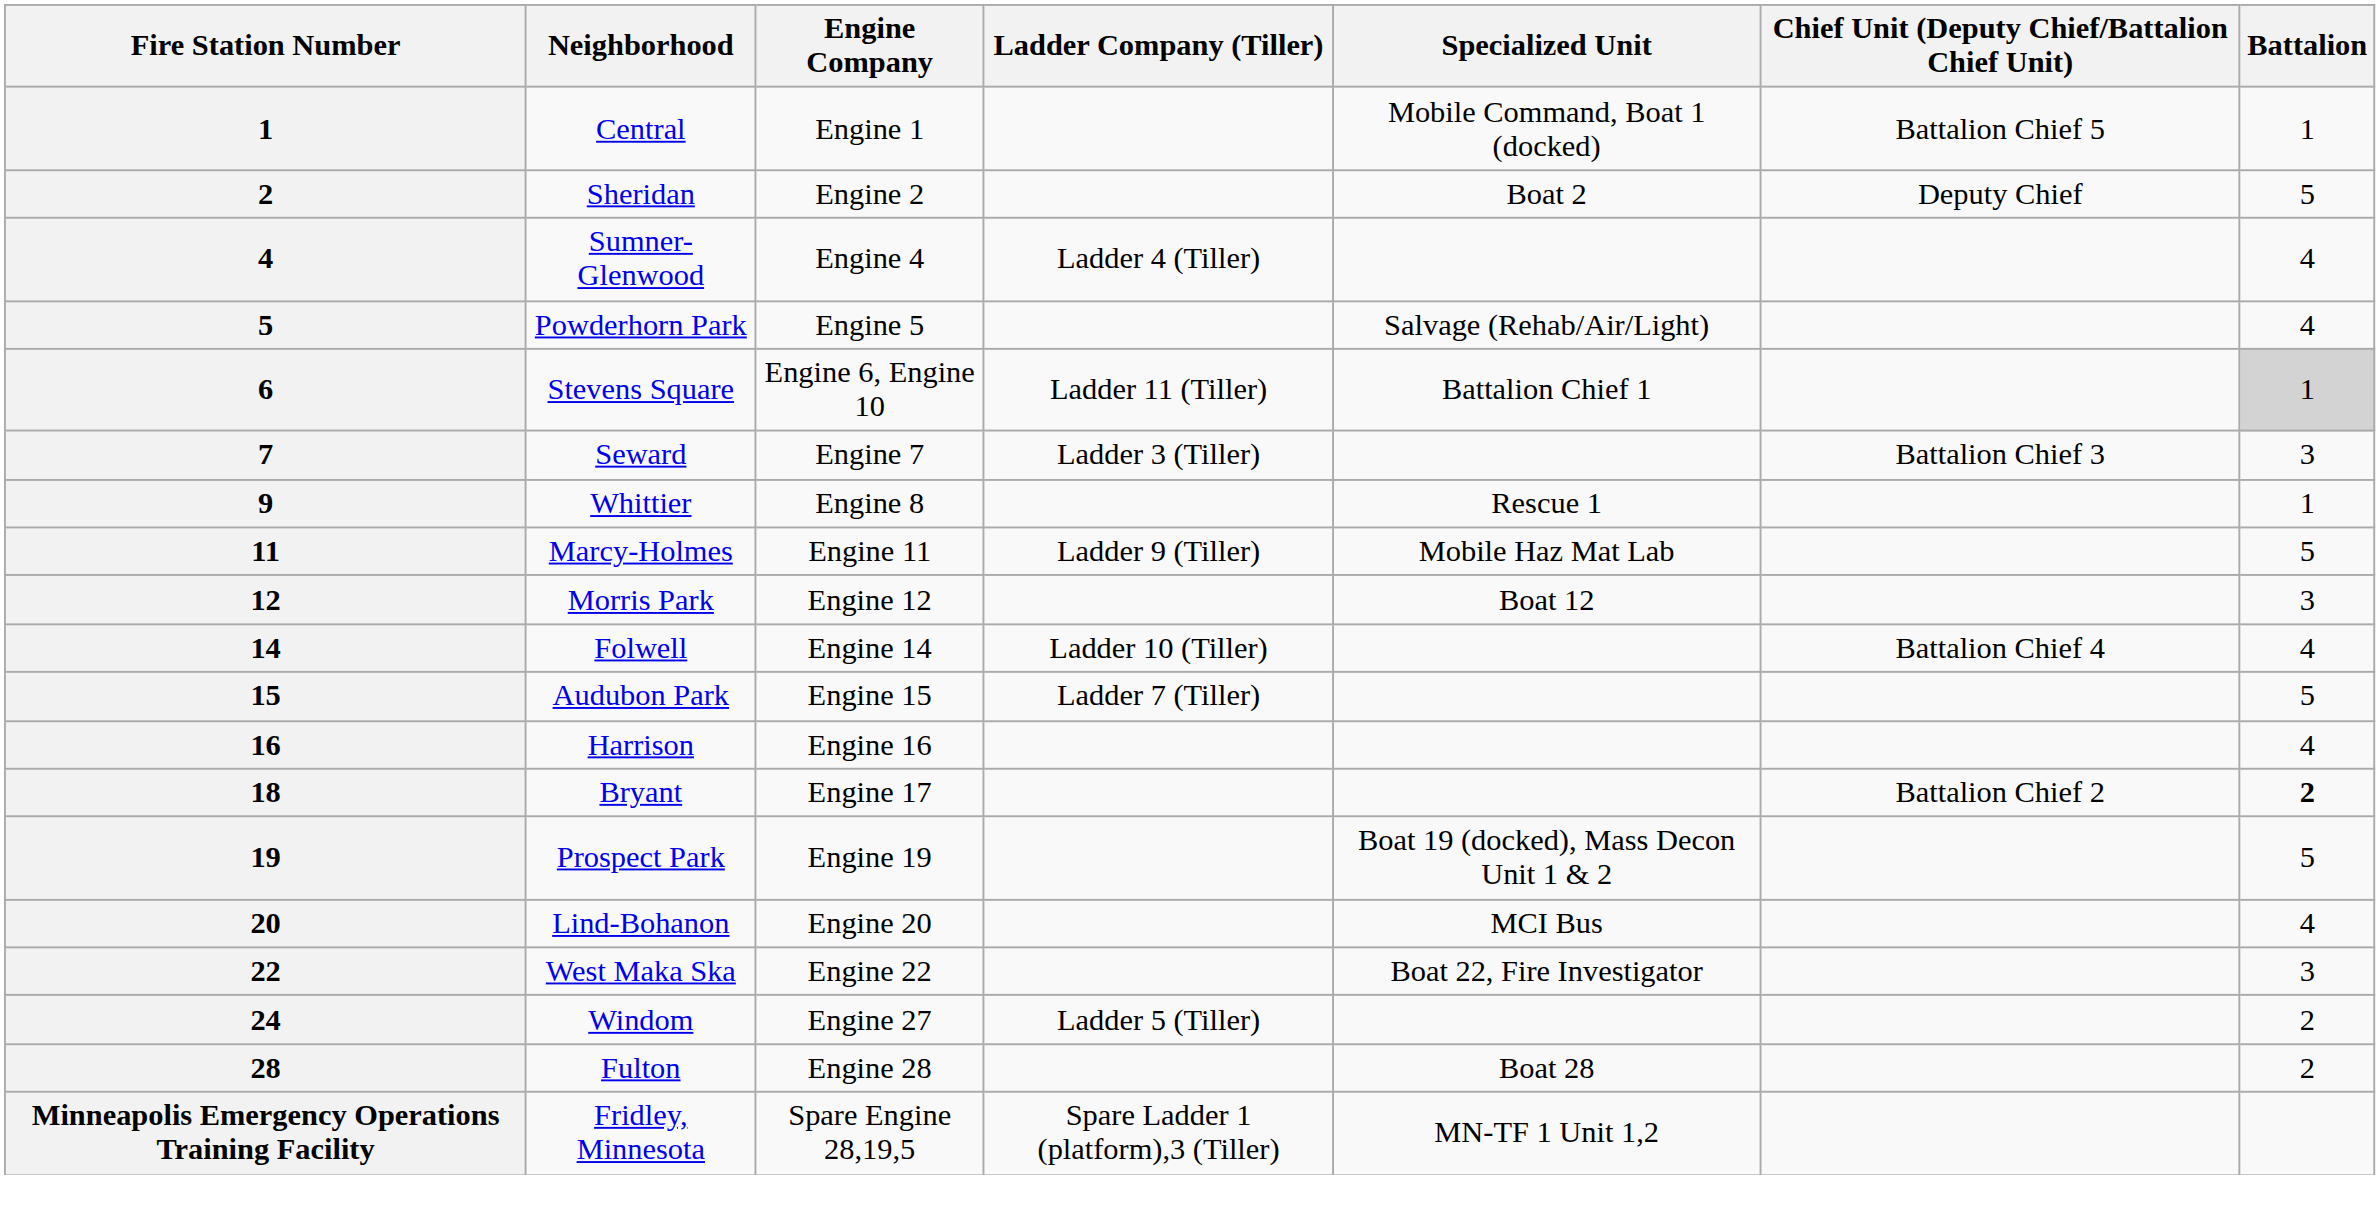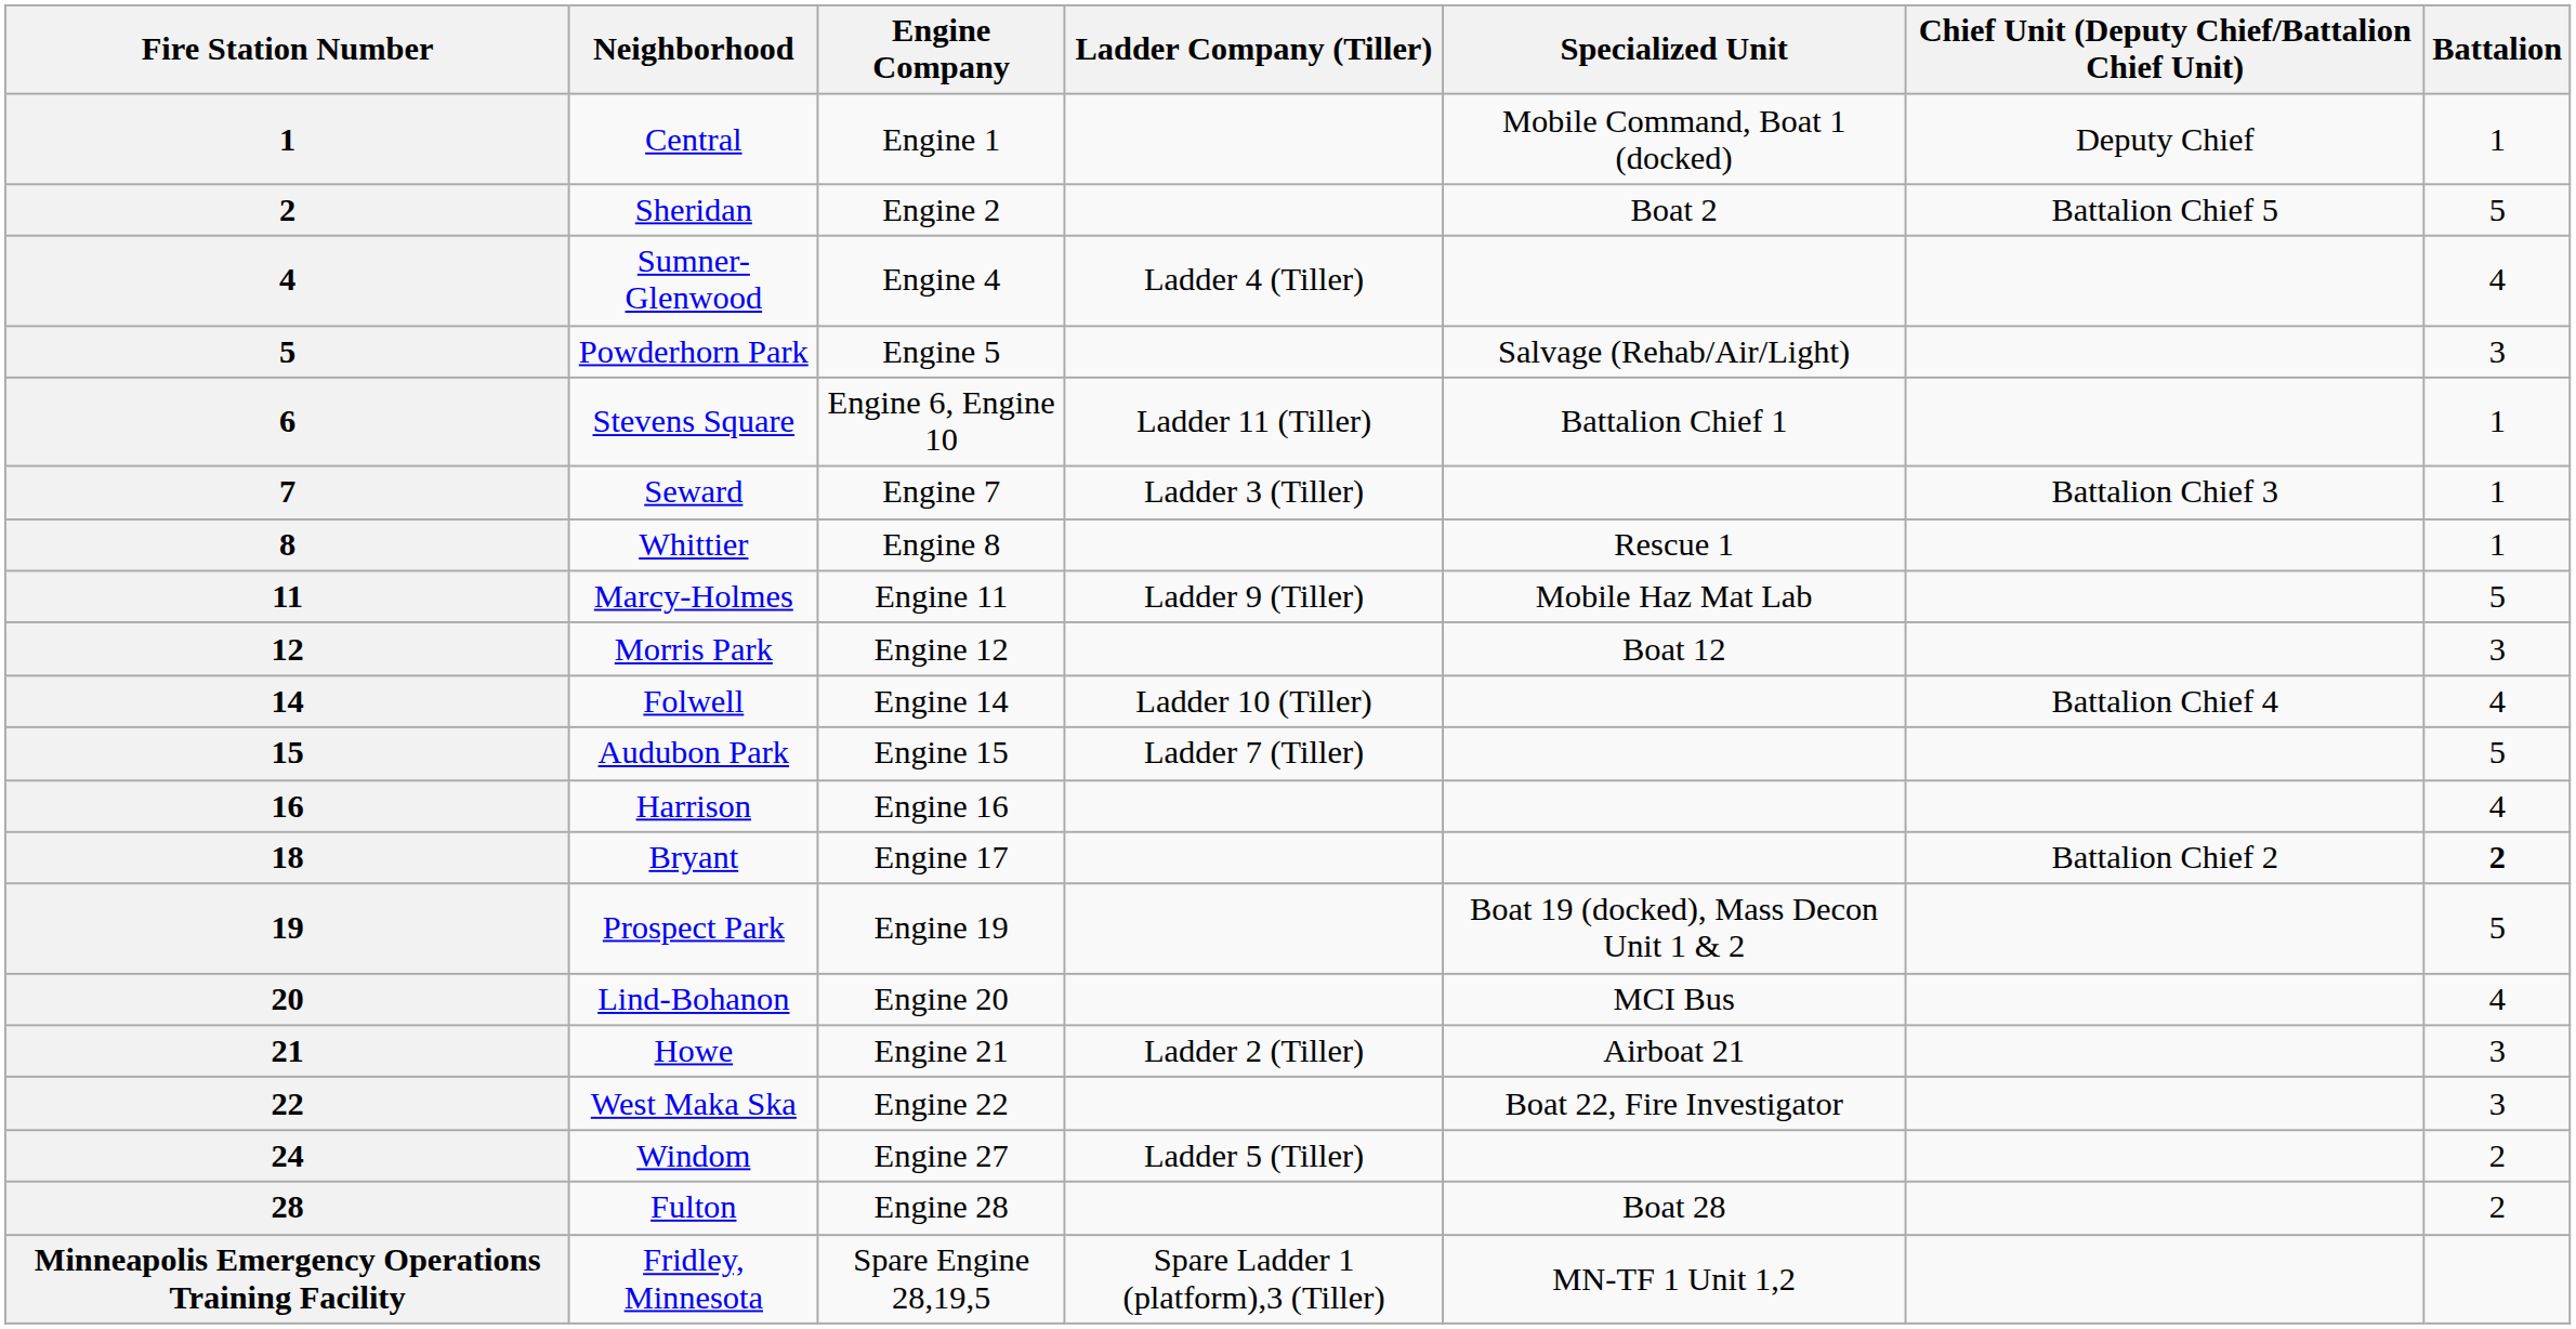Central | Chief Unit (Deputy Chief/Battalion Chief Unit): Battalion Chief 5 -> Deputy Chief
Sheridan | Chief Unit (Deputy Chief/Battalion Chief Unit): Deputy Chief -> Battalion Chief 5
Powderhorn Park | Battalion: 4 -> 3
Stevens Square | Battalion: lightgrey background -> no background
Seward | Battalion: 3 -> 1
Whittier | Fire Station Number: 9 -> 8
+ row: 21 | Howe | Engine 21 | Ladder 2 (Tiller) | Airboat 21 | 3
